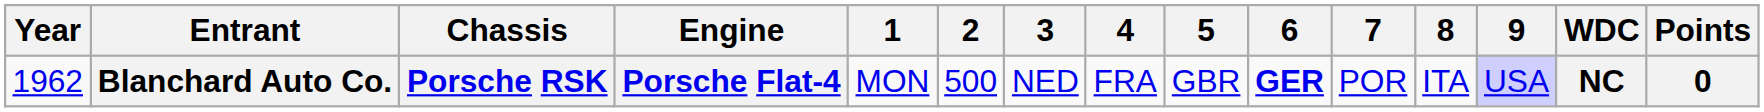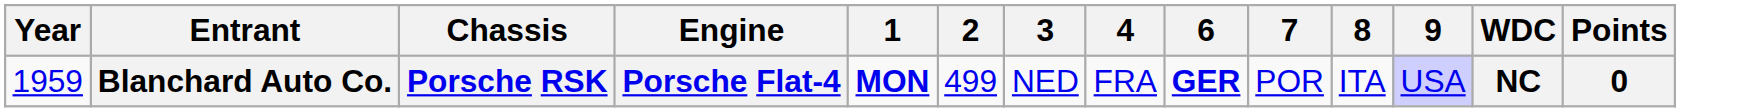- column: 5 | GBR
Blanchard Auto Co. | Year: 1962 -> 1959
Blanchard Auto Co. | 1: normal -> bold
Blanchard Auto Co. | 2: 500 -> 499
